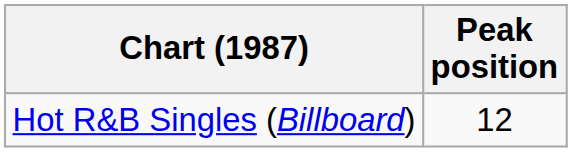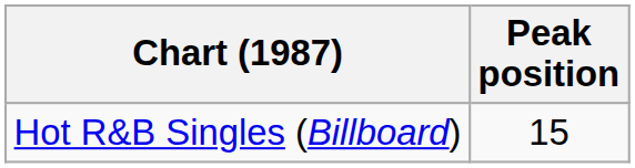Hot R&B Singles (Billboard) | Peak position: 12 -> 15
